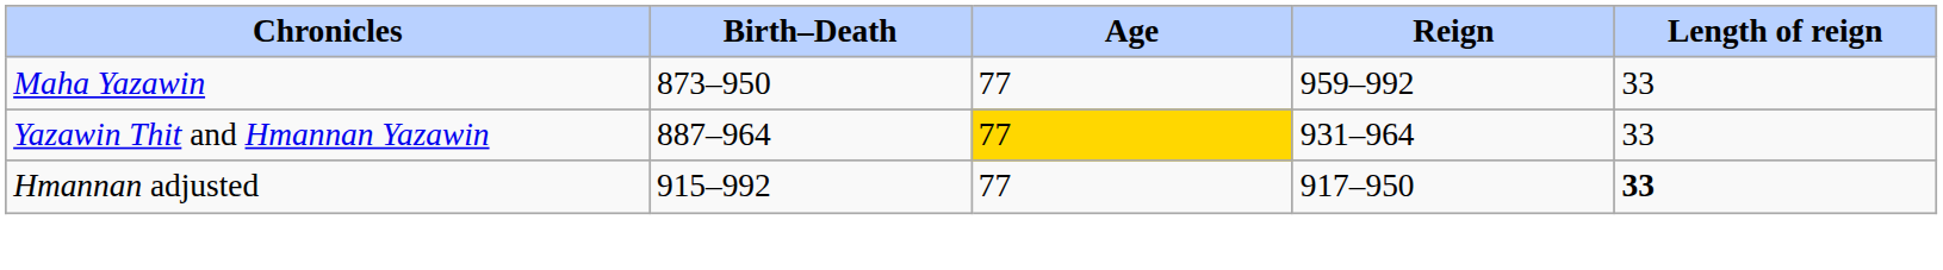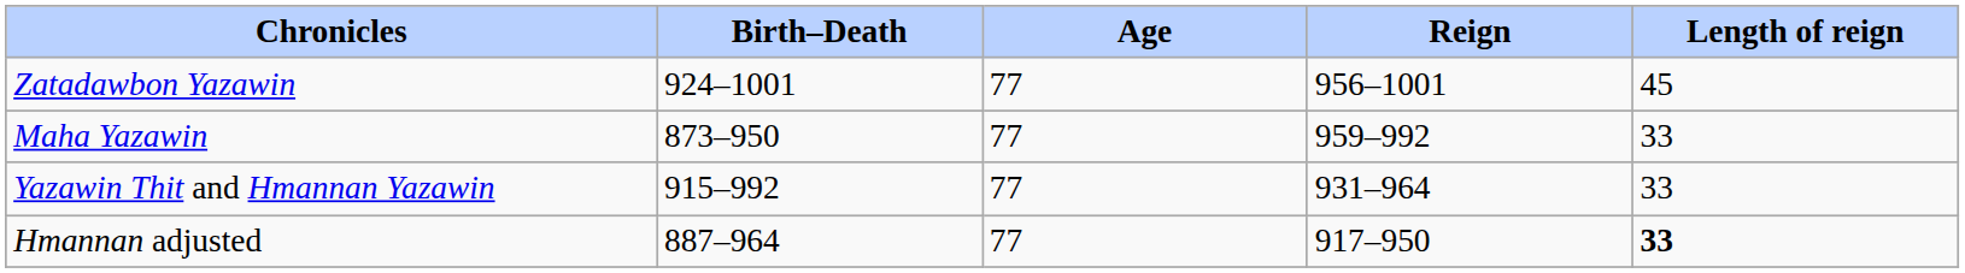+ row: Zatadawbon Yazawin | 924–1001 | 77 | 956–1001 | 45
Yazawin Thit and Hmannan Yazawin | Birth–Death: 887–964 -> 915–992
Yazawin Thit and Hmannan Yazawin | Age: gold background -> no background
Hmannan adjusted | Birth–Death: 915–992 -> 887–964
